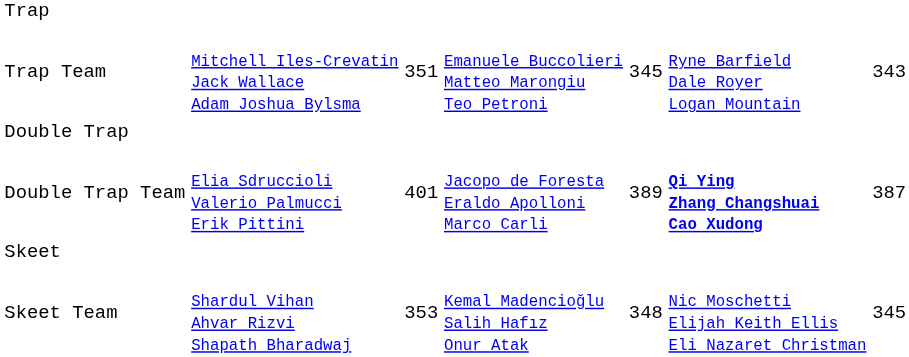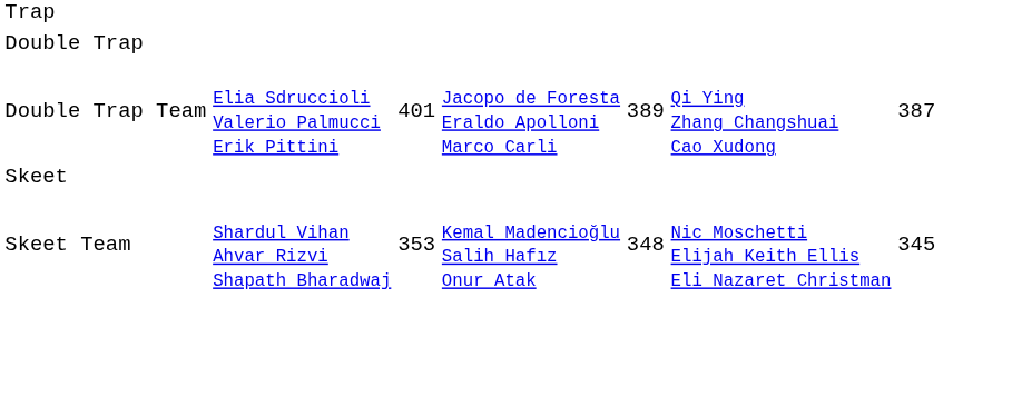- row: Trap Team | Mitchell Iles-Crevatin Jack Wallace Adam Joshua Bylsma | 351 | Emanuele Buccolieri Matteo Marongiu Teo Petroni | 345 | Ryne Barfield Dale Royer Logan Mountain | 343
Double Trap Team | column 6: bold -> normal
